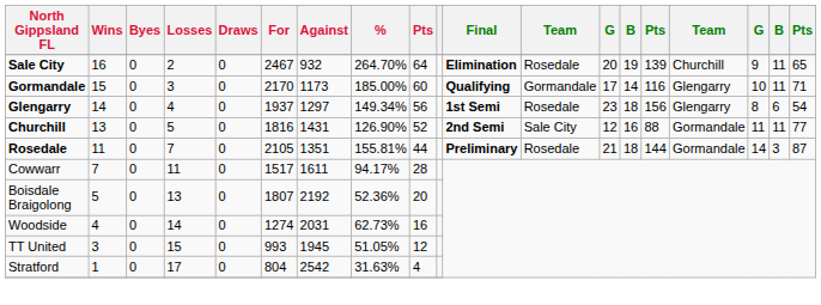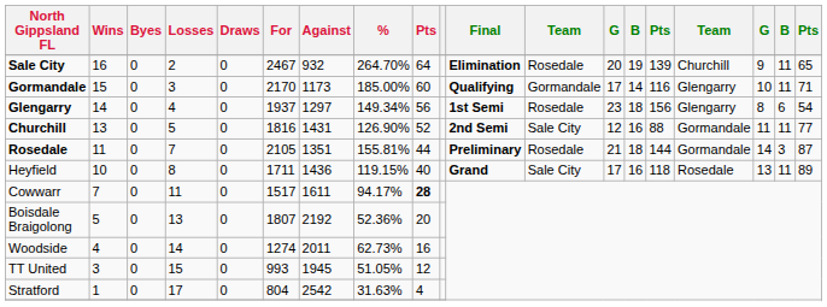+ row: Heyfield | 10 | 0 | 8 | 0 | 1711 | 1436 | 119.15% | 40 | Grand | Sale City | 17 | 16 | 118 | Rosedale | 13 | 11 | 89
Cowwarr | column 9: normal -> bold
Woodside | Against: 2031 -> 2011
